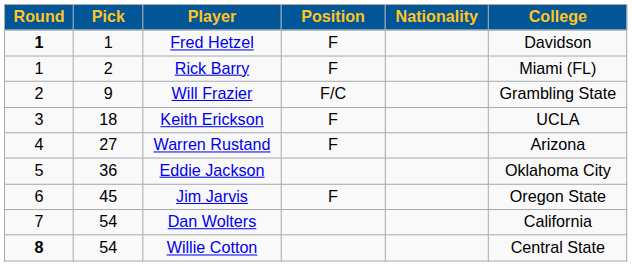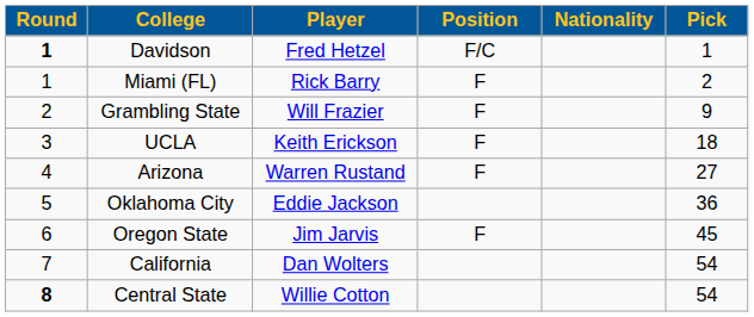columns swapped: Pick <-> College
Fred Hetzel | Position: F -> F/C
Will Frazier | Position: F/C -> F
